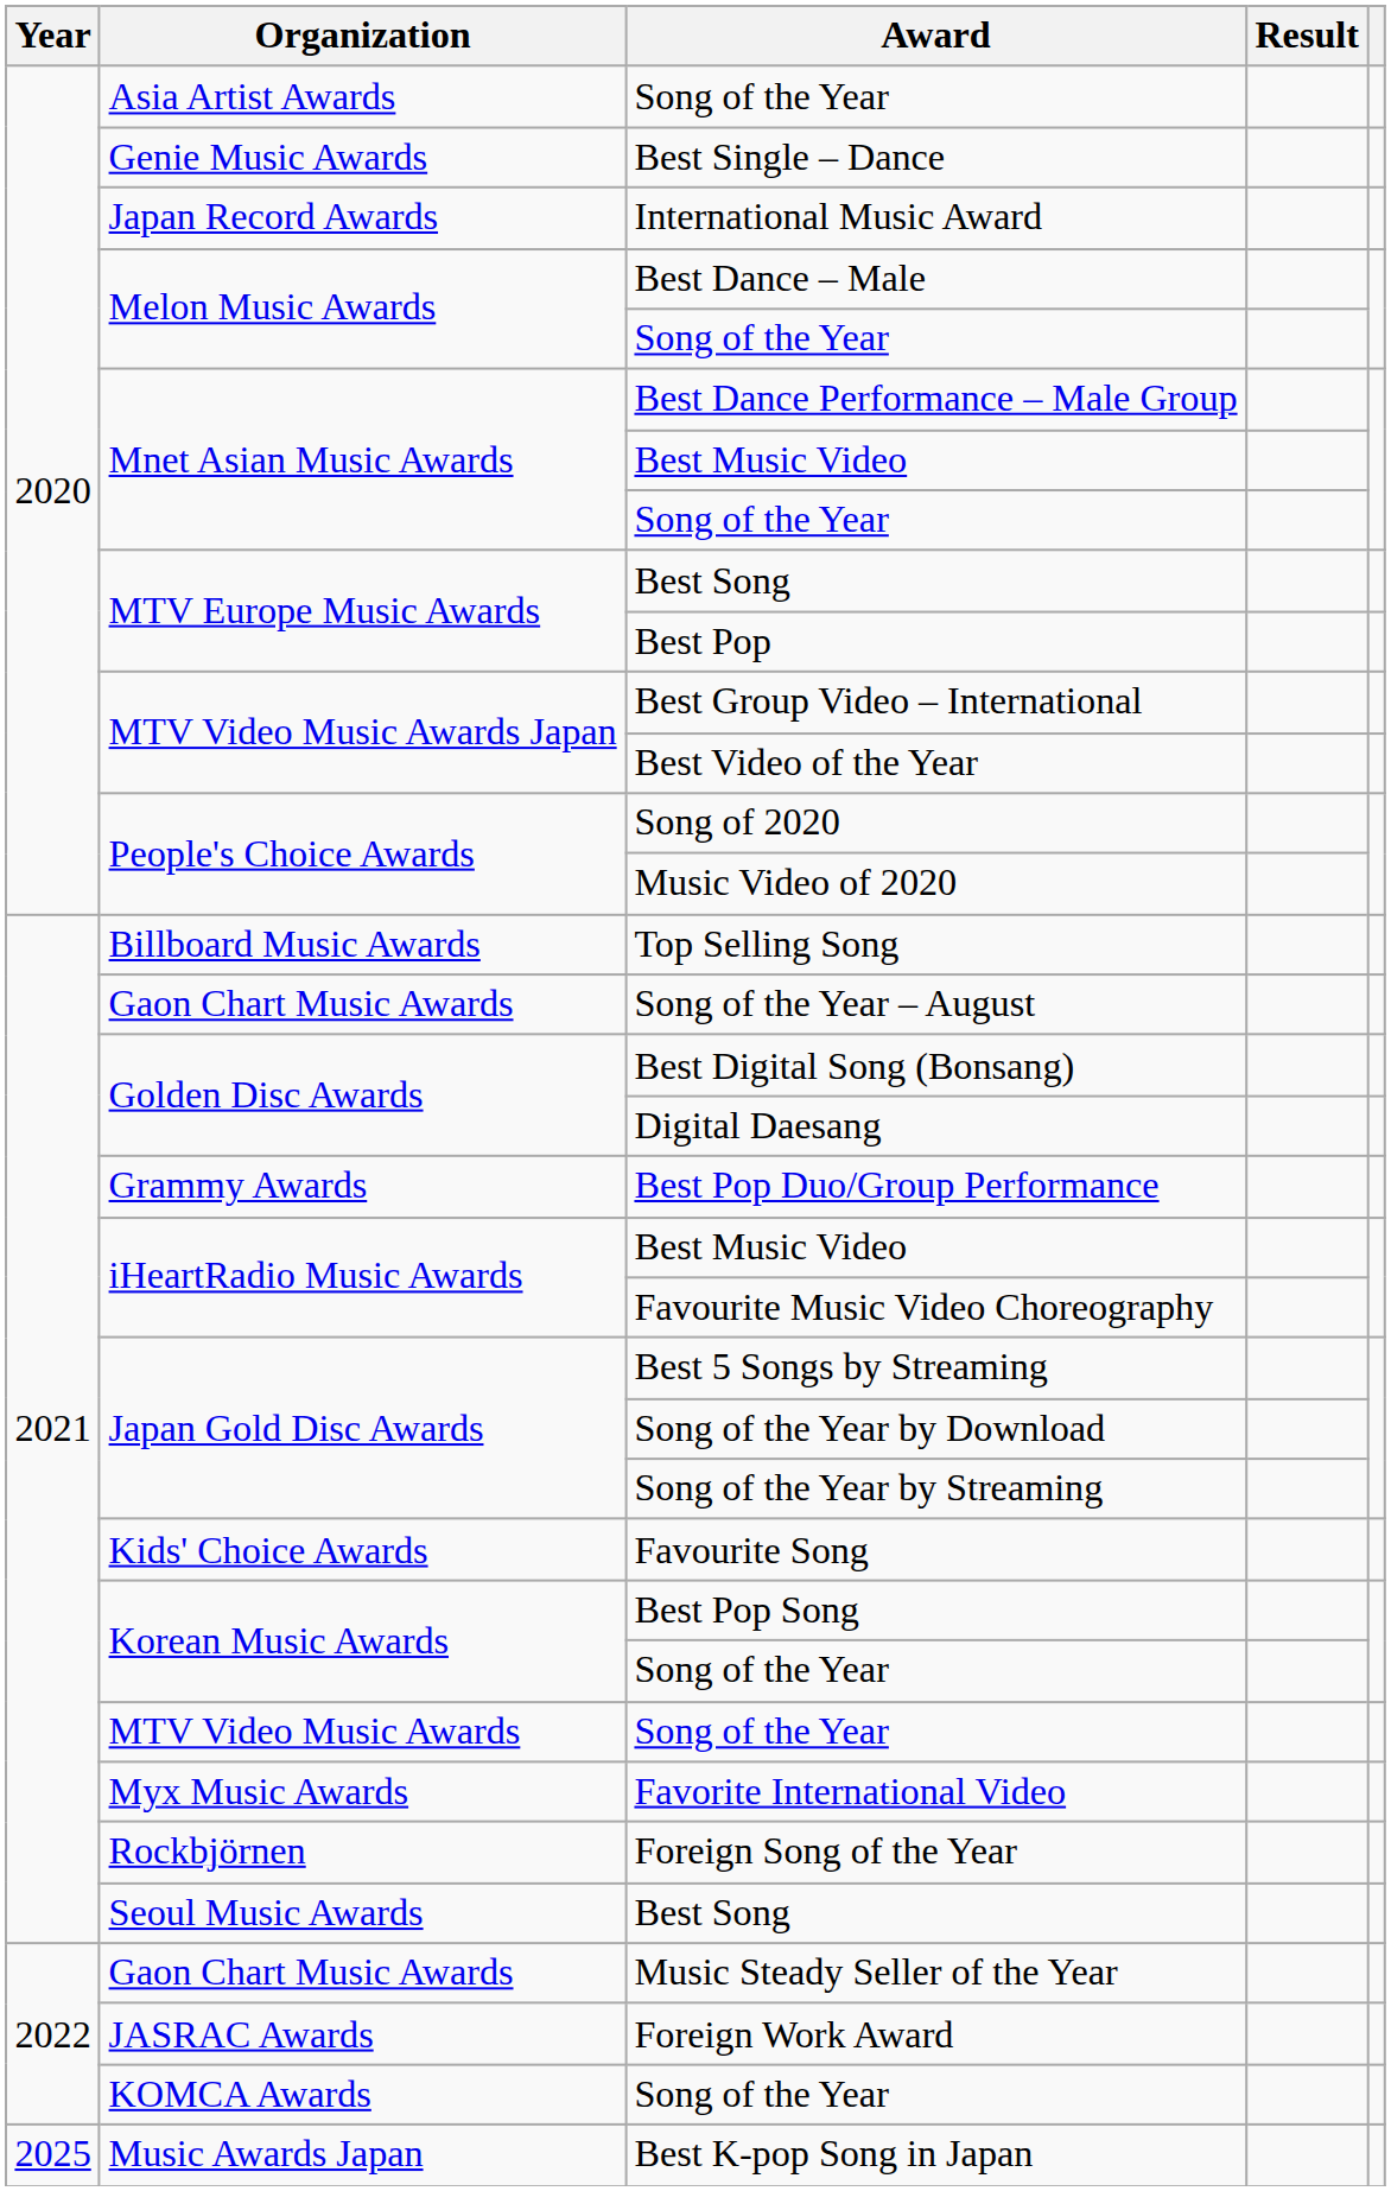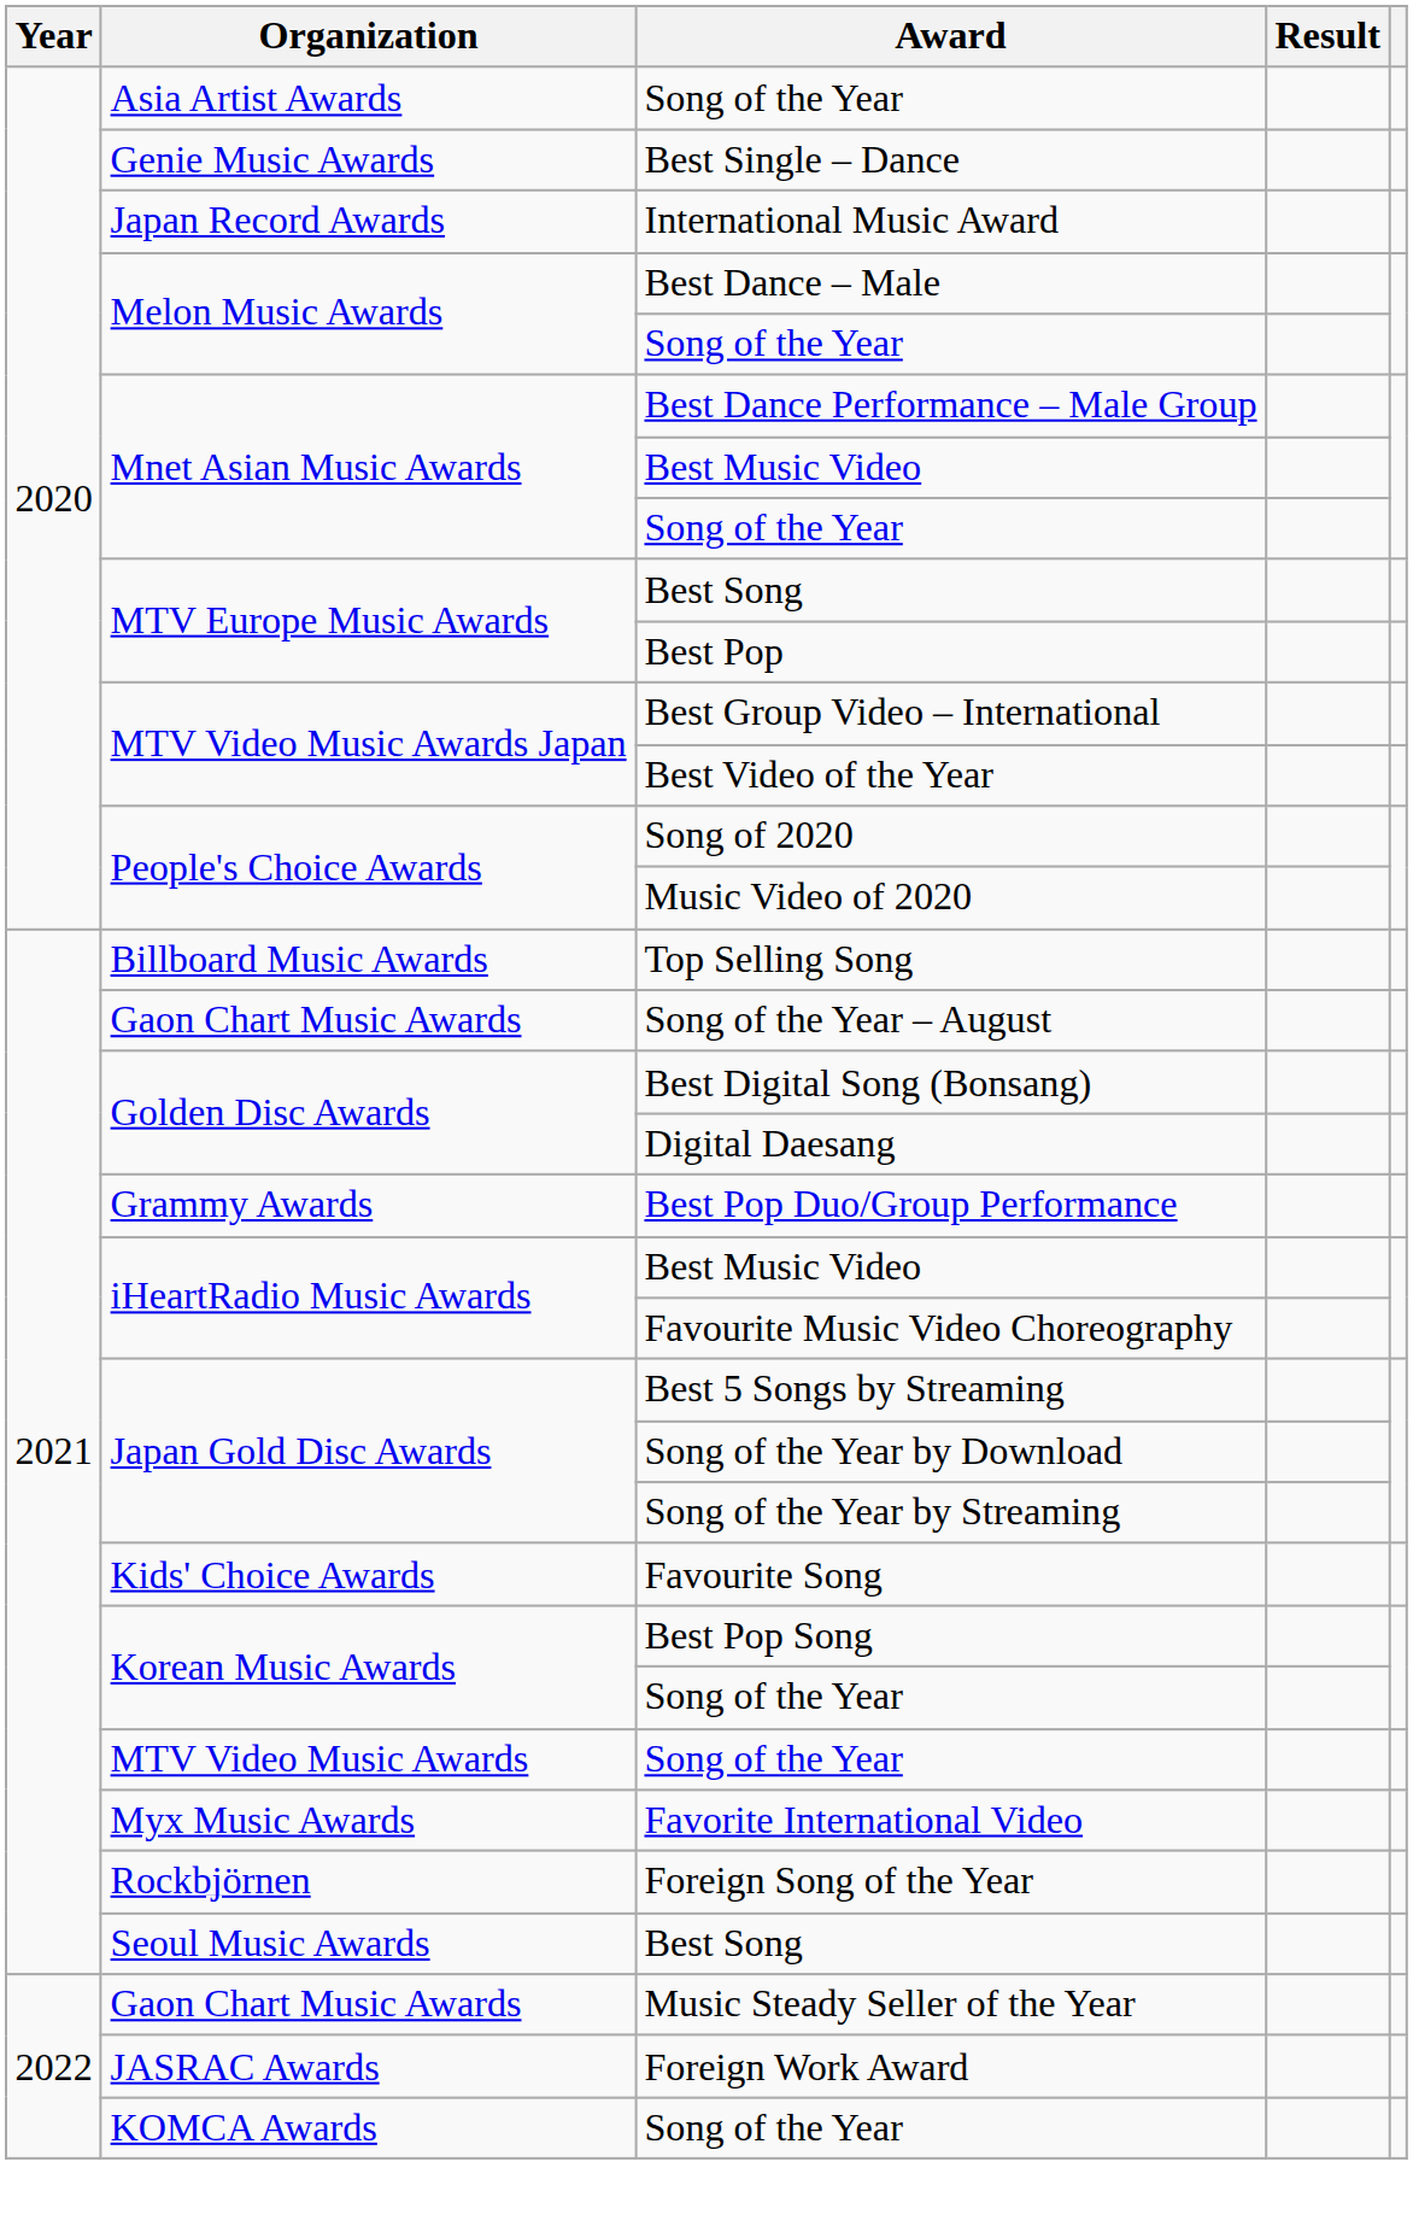- row: 2025 | Music Awards Japan | Best K-pop Song in Japan
